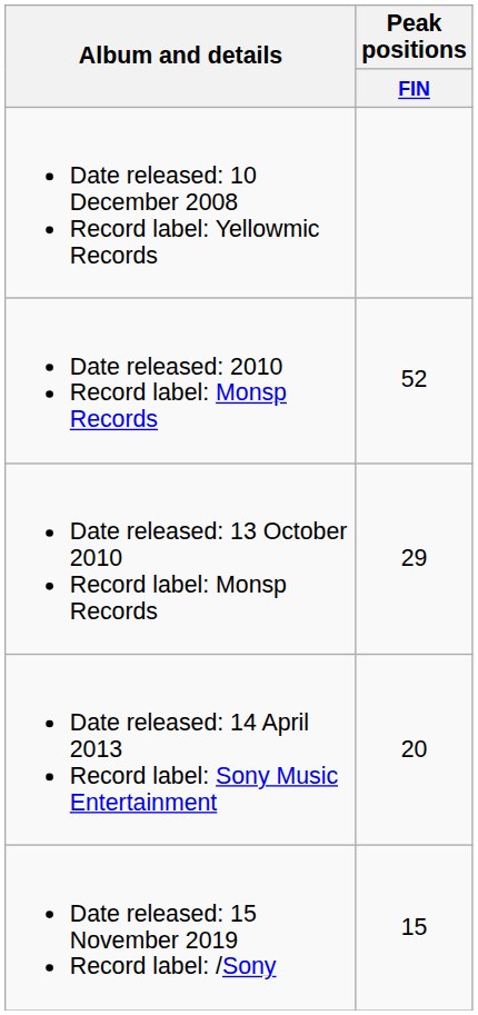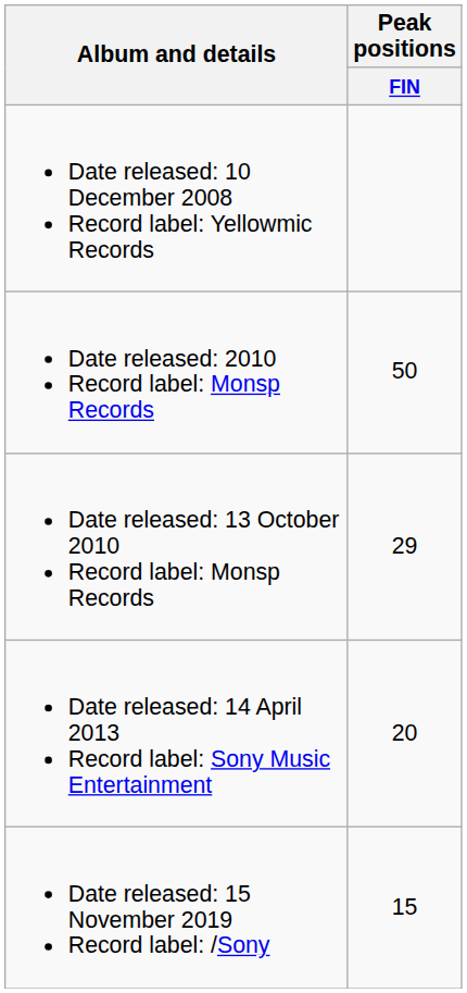Date released: 2010 Record label: Monsp Records | Peak positions / FIN: 52 -> 50
